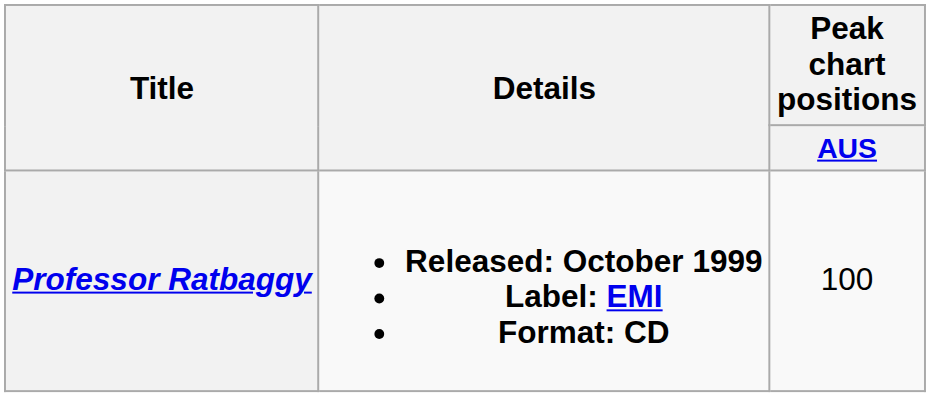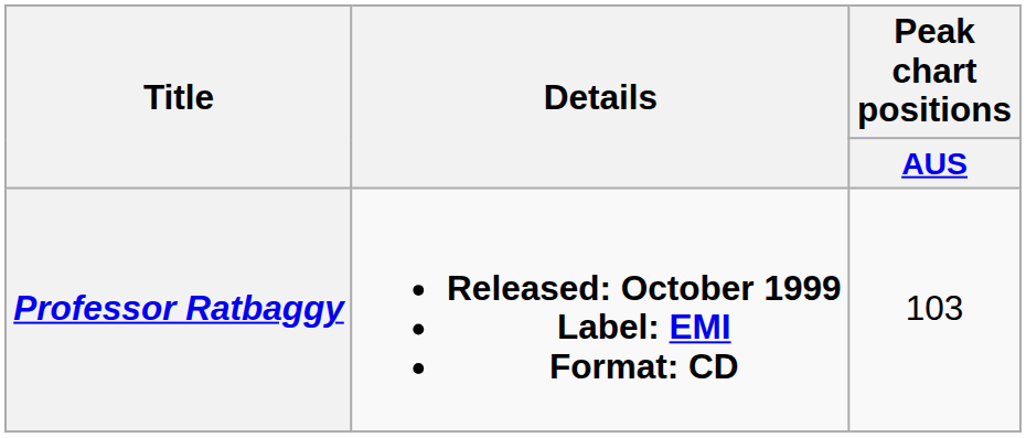Professor Ratbaggy | Peak chart positions / AUS: 100 -> 103
